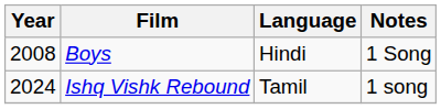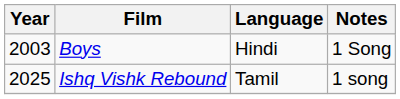Boys | Year: 2008 -> 2003
Ishq Vishk Rebound | Year: 2024 -> 2025
